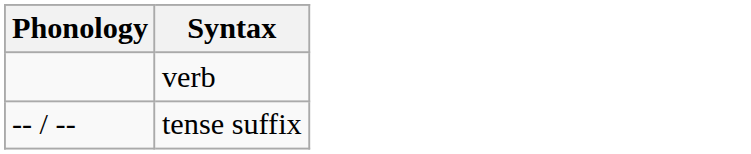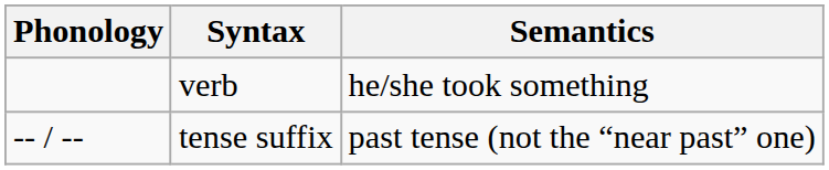+ column: Semantics | he/she took something | past tense (not the “near past” one)
